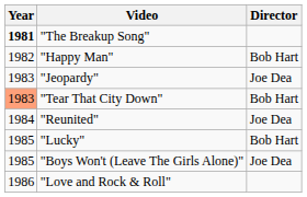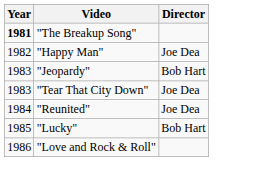"Happy Man" | Director: Bob Hart -> Joe Dea
"Jeopardy" | Director: Joe Dea -> Bob Hart
"Tear That City Down" | Year: lightsalmon background -> no background
"Tear That City Down" | Director: Bob Hart -> Joe Dea
- row: 1985 | "Boys Won't (Leave The Girls Alone)" | Joe Dea
